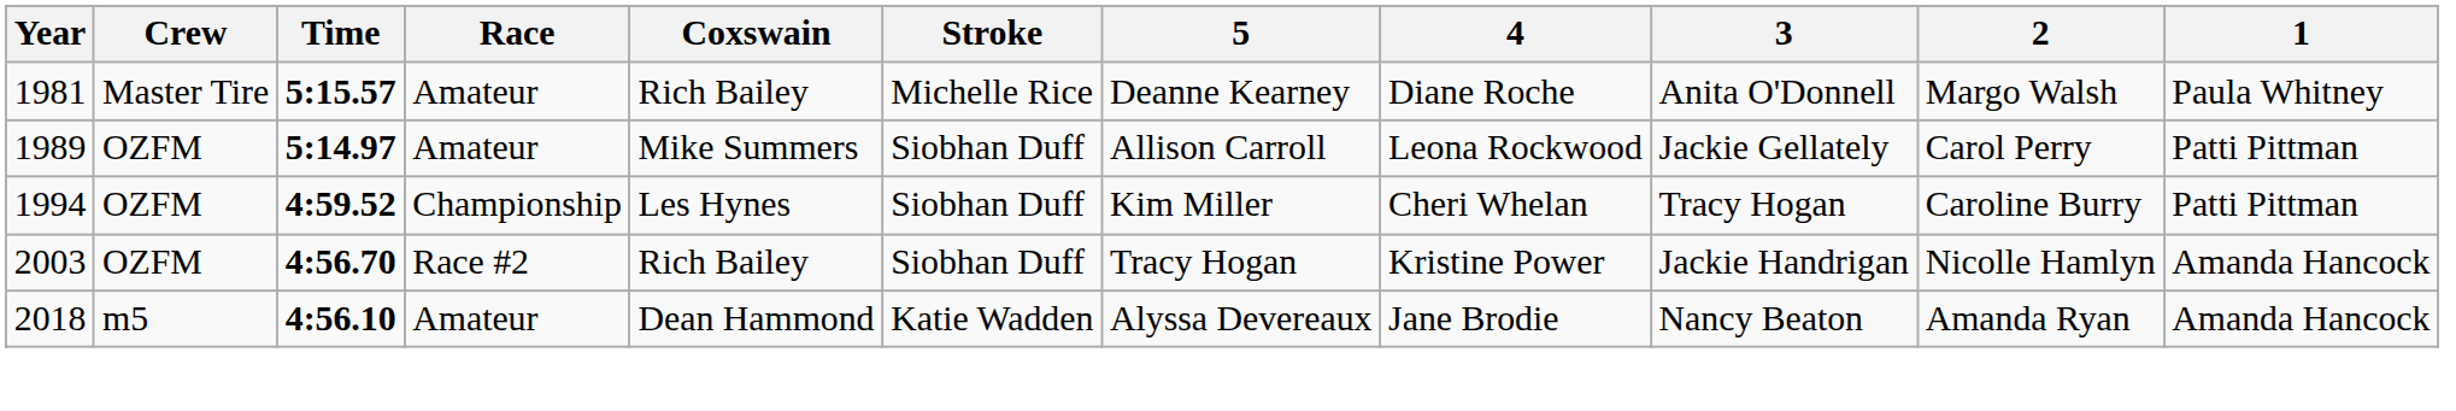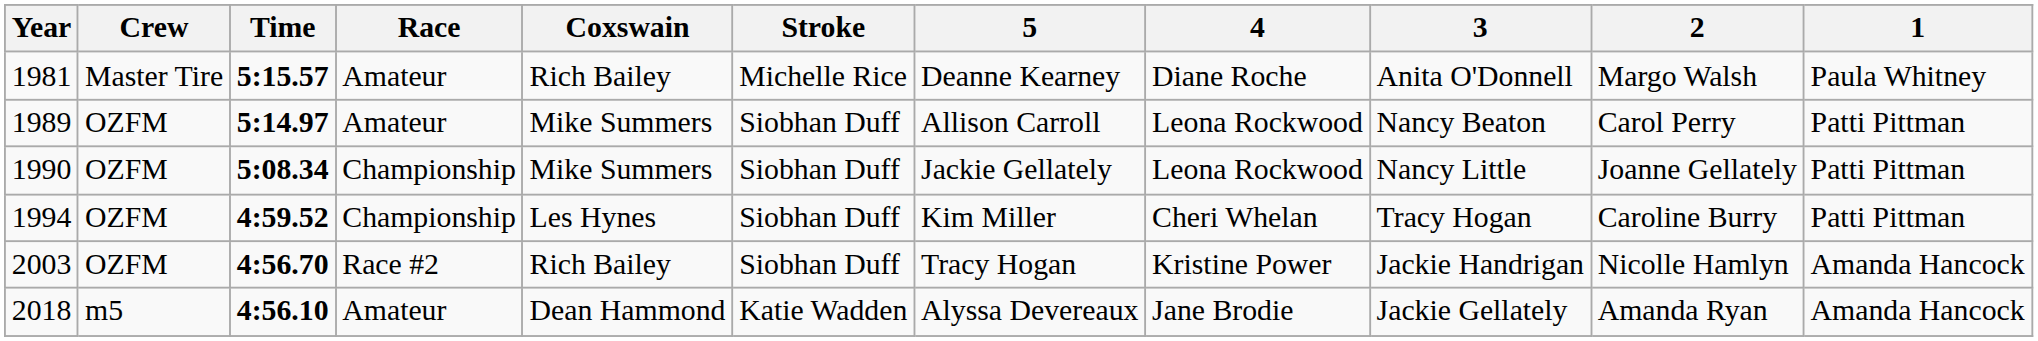1989 | 3: Jackie Gellately -> Nancy Beaton
+ row: 1990 | OZFM | 5:08.34 | Championship | Mike Summers | Siobhan Duff | Jackie Gellately | Leona Rockwood | Nancy Little | Joanne Gellately | Patti Pittman
2018 | 3: Nancy Beaton -> Jackie Gellately
